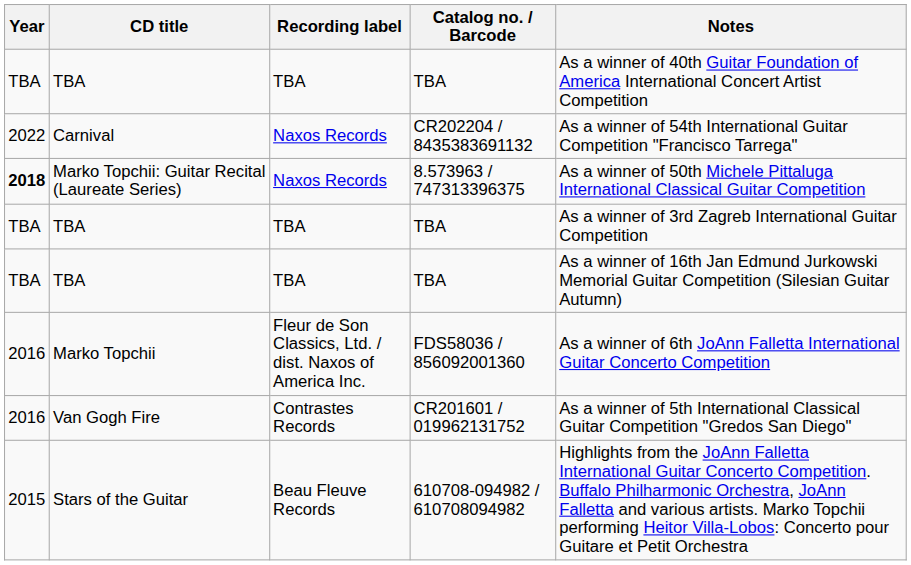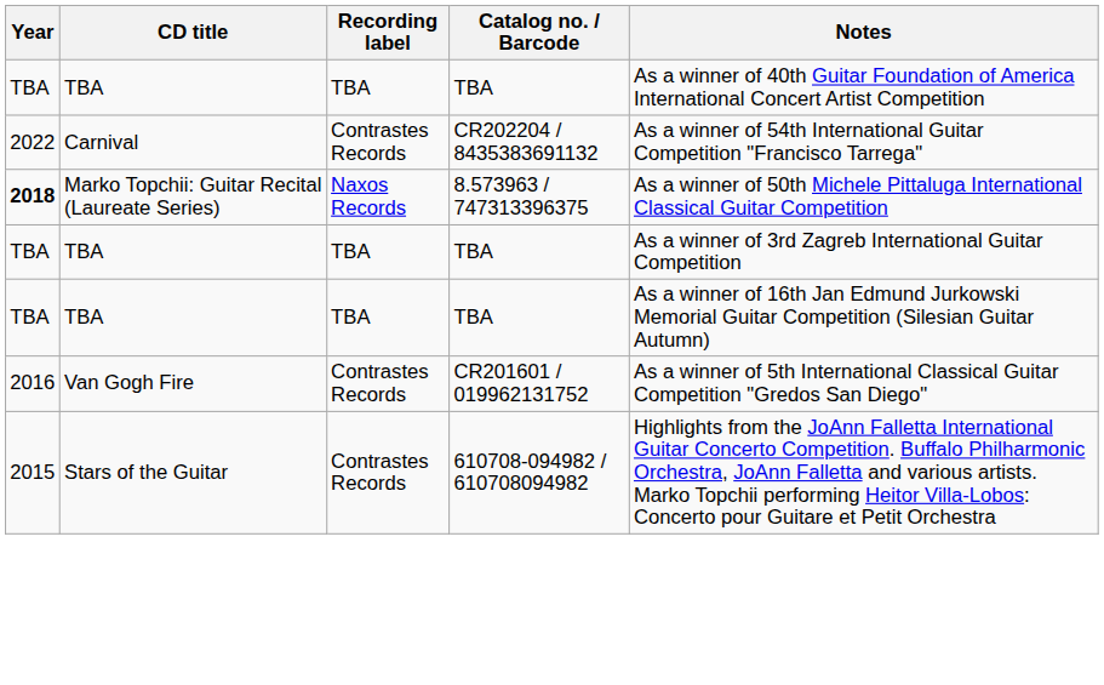Carnival | Recording label: Naxos Records -> Contrastes Records
- row: 2016 | Marko Topchii | Fleur de Son Classics, Ltd. / dist. Naxos of America Inc. | FDS58036 / 856092001360 | As a winner of 6th JoAnn Falletta International Guitar Concerto Competition
Stars of the Guitar | Recording label: Beau Fleuve Records -> Contrastes Records
